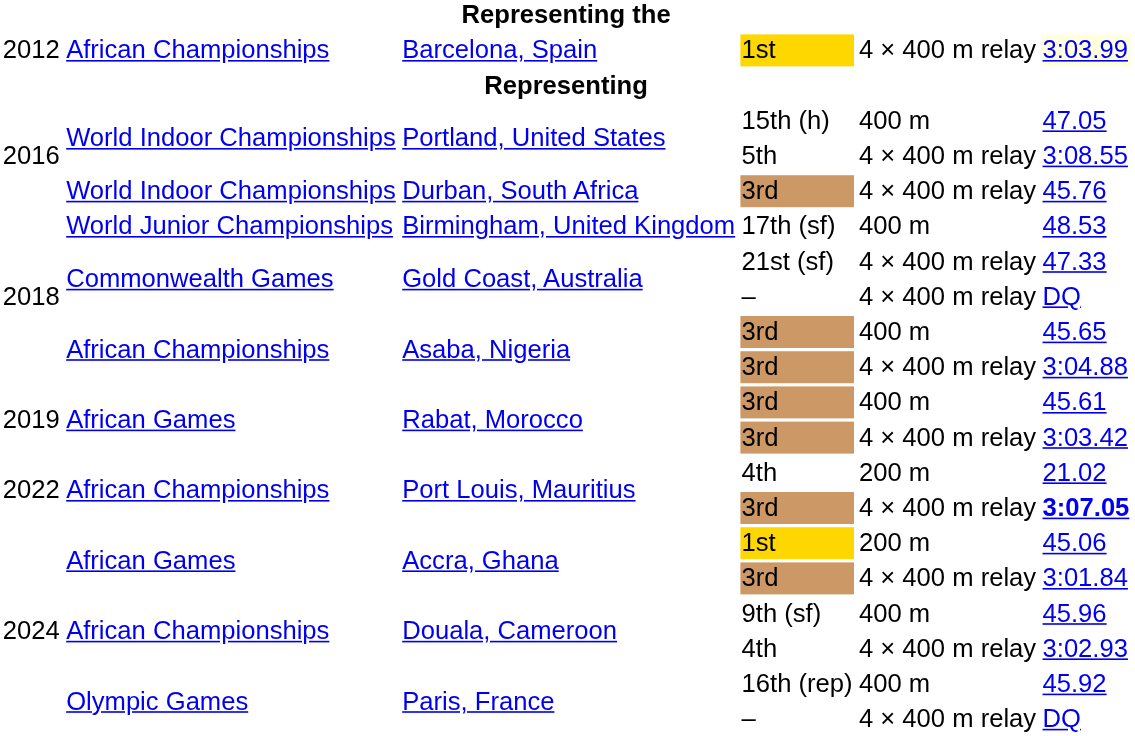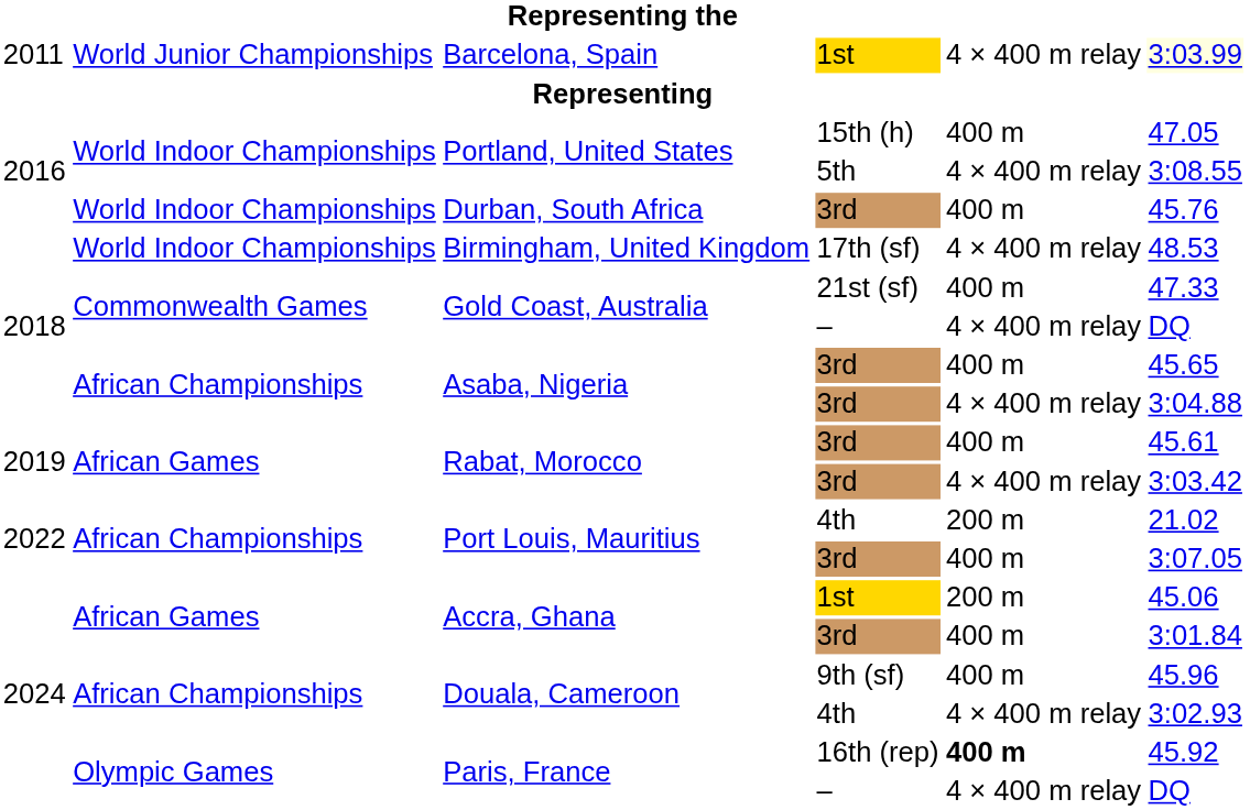Barcelona, Spain | column 1: 2012 -> 2011
Barcelona, Spain | column 2: African Championships -> World Junior Championships
Durban, South Africa | column 5: 4 × 400 m relay -> 400 m
Birmingham, United Kingdom | column 2: World Junior Championships -> World Indoor Championships
Birmingham, United Kingdom | column 5: 400 m -> 4 × 400 m relay
Gold Coast, Australia / 21st (sf) | column 5: 4 × 400 m relay -> 400 m
Port Louis, Mauritius / 3rd | column 5: 4 × 400 m relay -> 400 m
Port Louis, Mauritius / 3rd | column 6: bold -> normal
Accra, Ghana / 3rd | column 5: 4 × 400 m relay -> 400 m
Paris, France / 16th (rep) | column 5: normal -> bold
